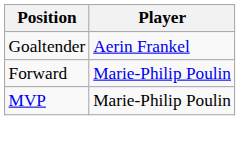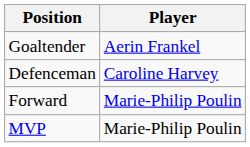+ row: Defenceman | Caroline Harvey
